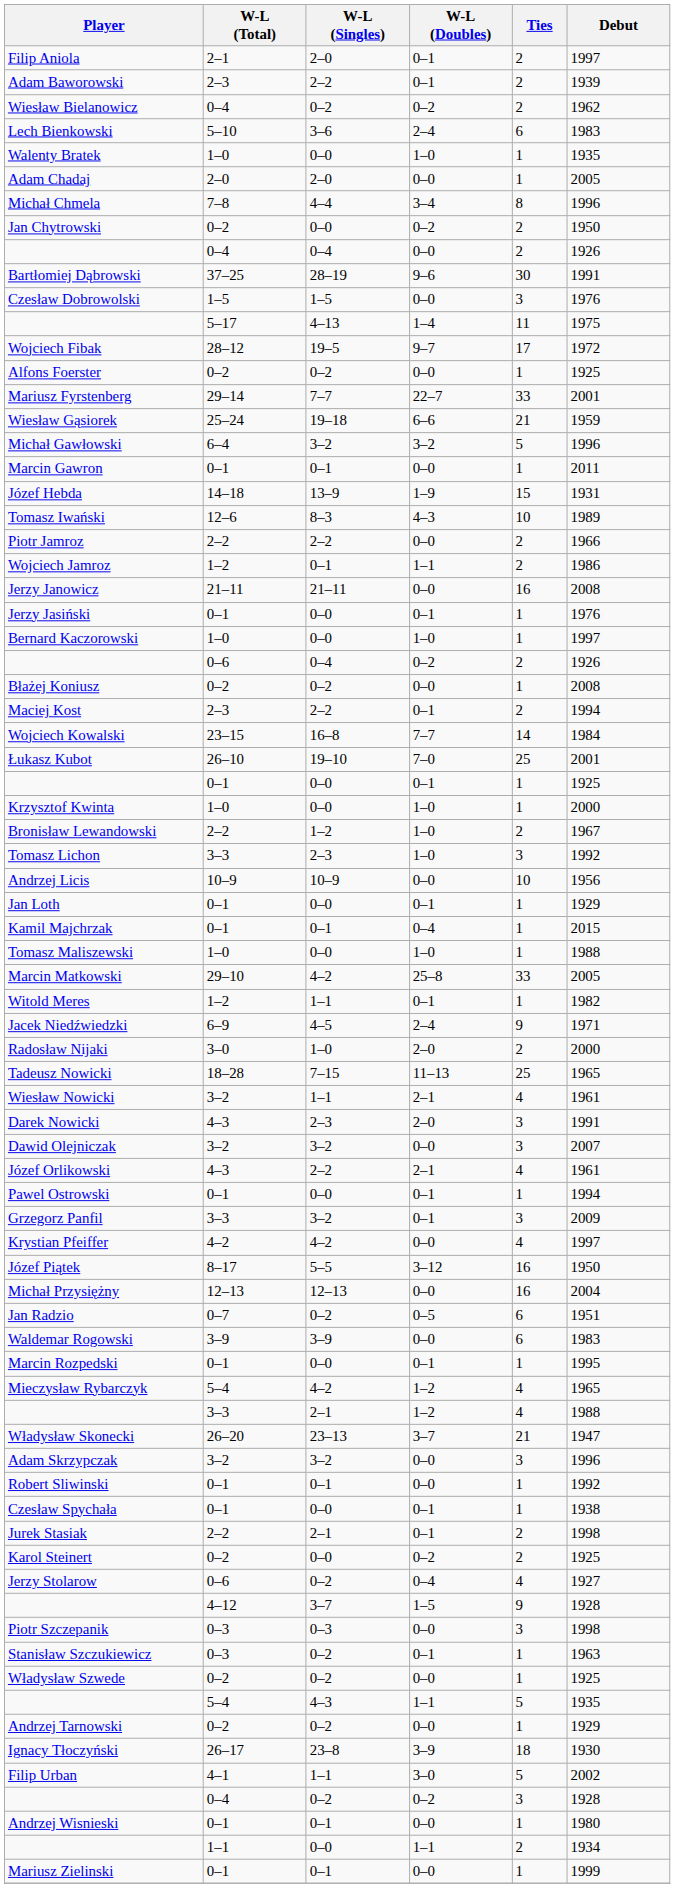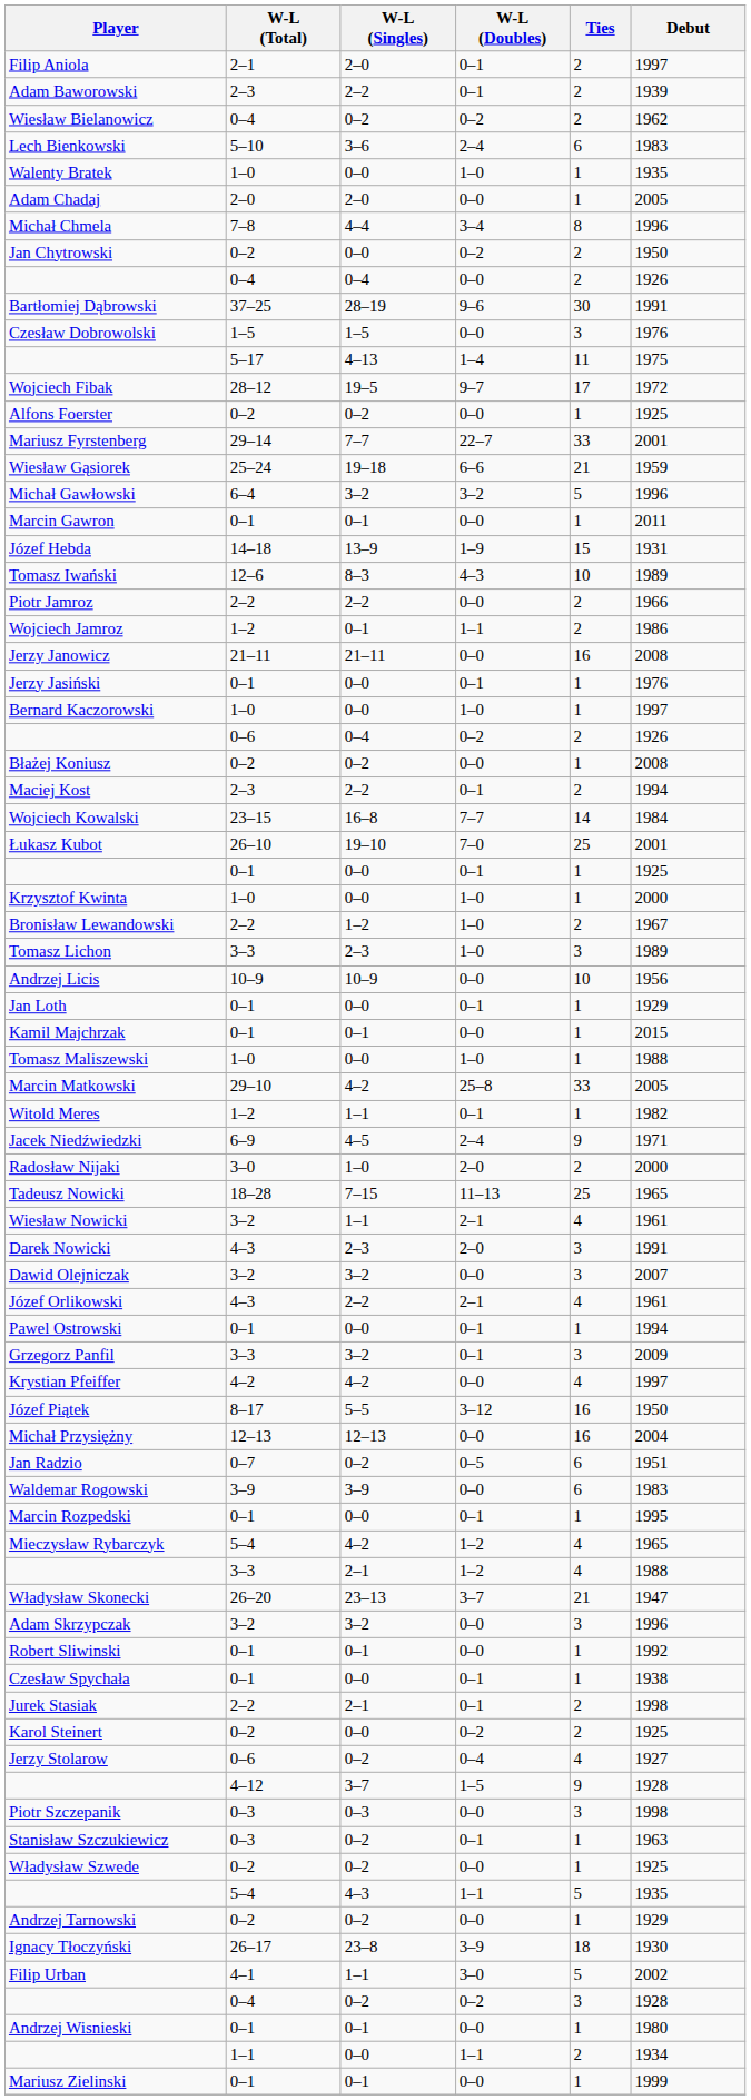Tomasz Lichon | Debut: 1992 -> 1989
Kamil Majchrzak | W-L (Doubles): 0–4 -> 0–0
